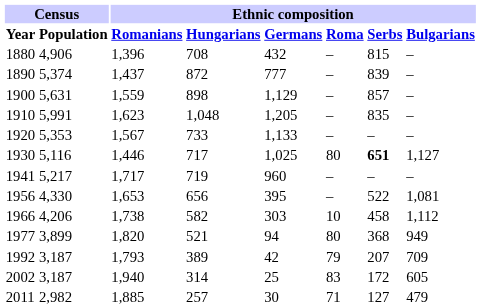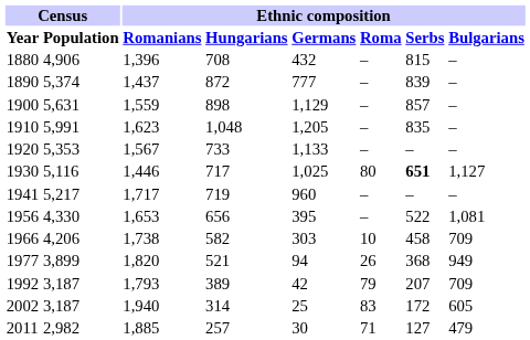1966 | Ethnic composition / Bulgarians: 1,112 -> 709
1977 | Ethnic composition / Roma: 80 -> 26
